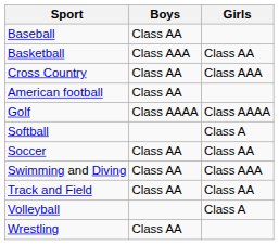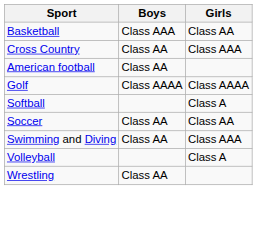- row: Baseball | Class AA
- row: Track and Field | Class AA | Class AA
